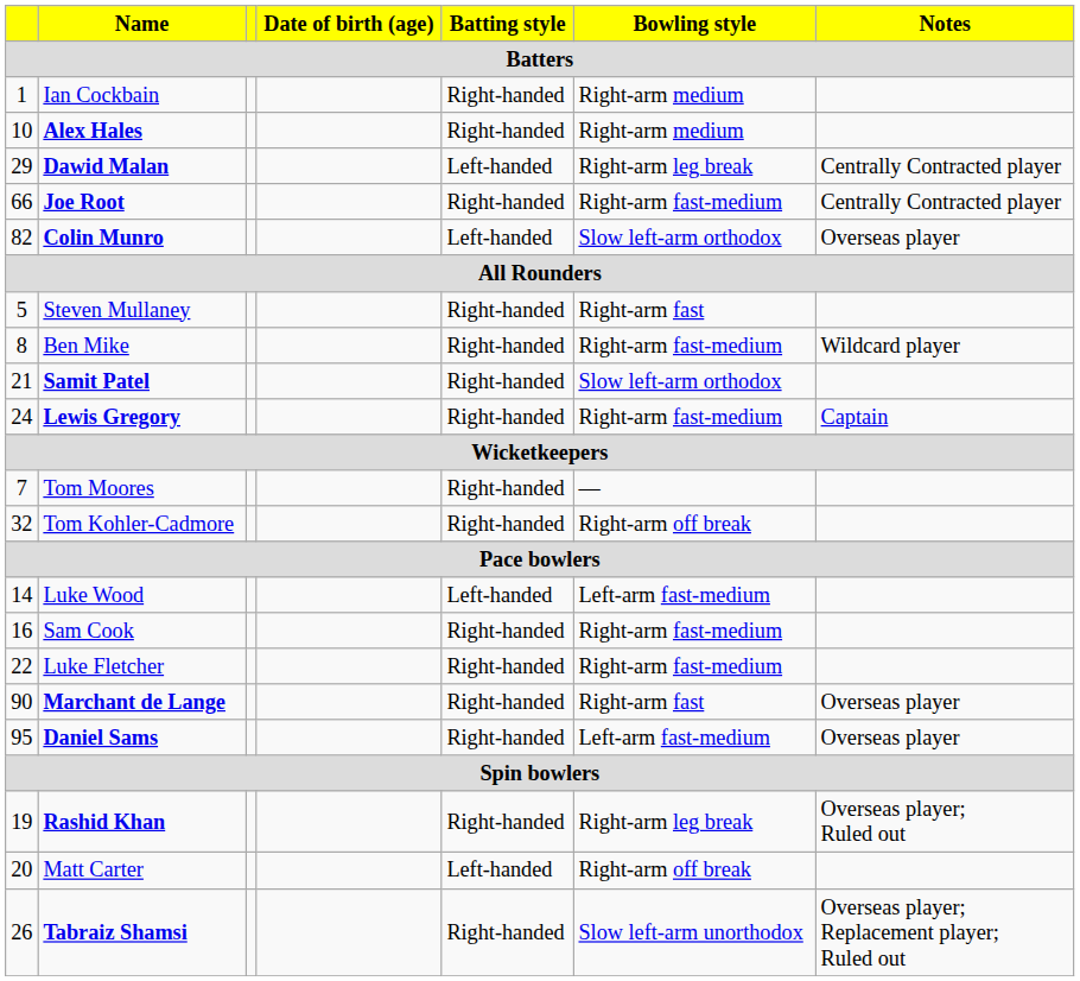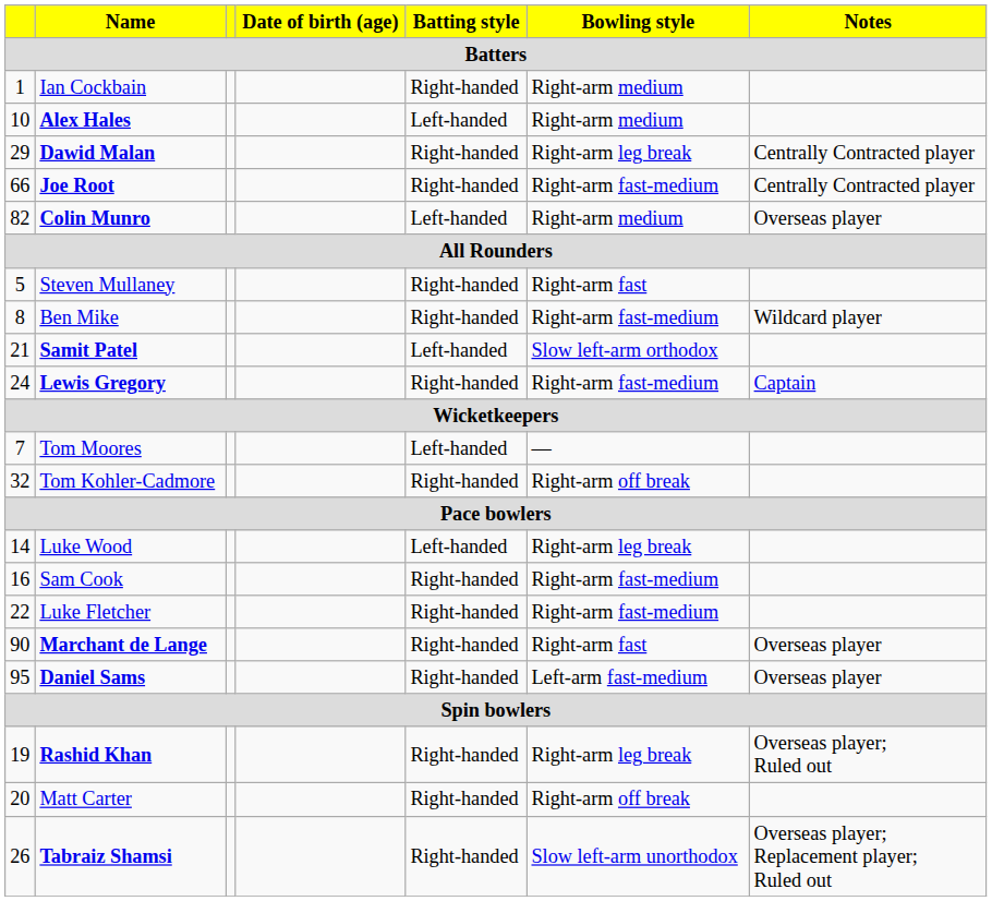Alex Hales | Batting style: Right-handed -> Left-handed
Dawid Malan | Batting style: Left-handed -> Right-handed
Colin Munro | Bowling style: Slow left-arm orthodox -> Right-arm medium
Samit Patel | Batting style: Right-handed -> Left-handed
Tom Moores | Batting style: Right-handed -> Left-handed
Luke Wood | Bowling style: Left-arm fast-medium -> Right-arm leg break
Matt Carter | Batting style: Left-handed -> Right-handed
